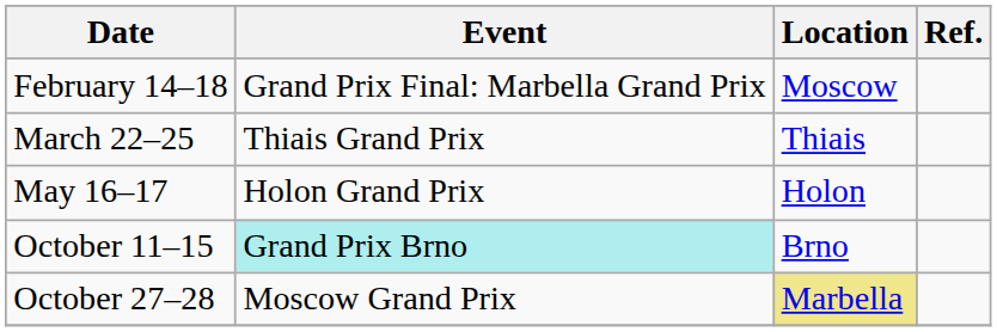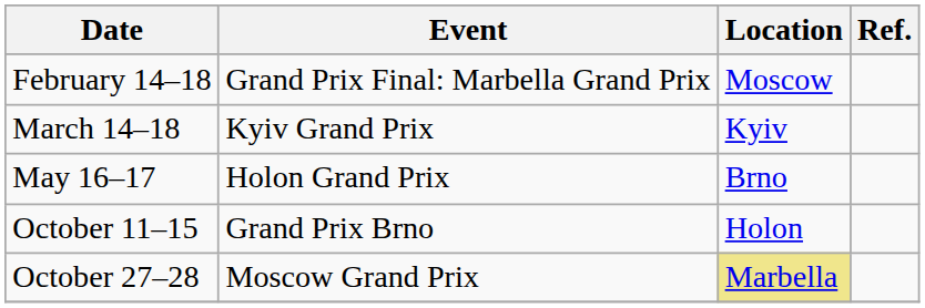+ row: March 14–18 | Kyiv Grand Prix | Kyiv
- row: March 22–25 | Thiais Grand Prix | Thiais
May 16–17 | Location: Holon -> Brno
October 11–15 | Event: paleturquoise background -> no background
October 11–15 | Location: Brno -> Holon
